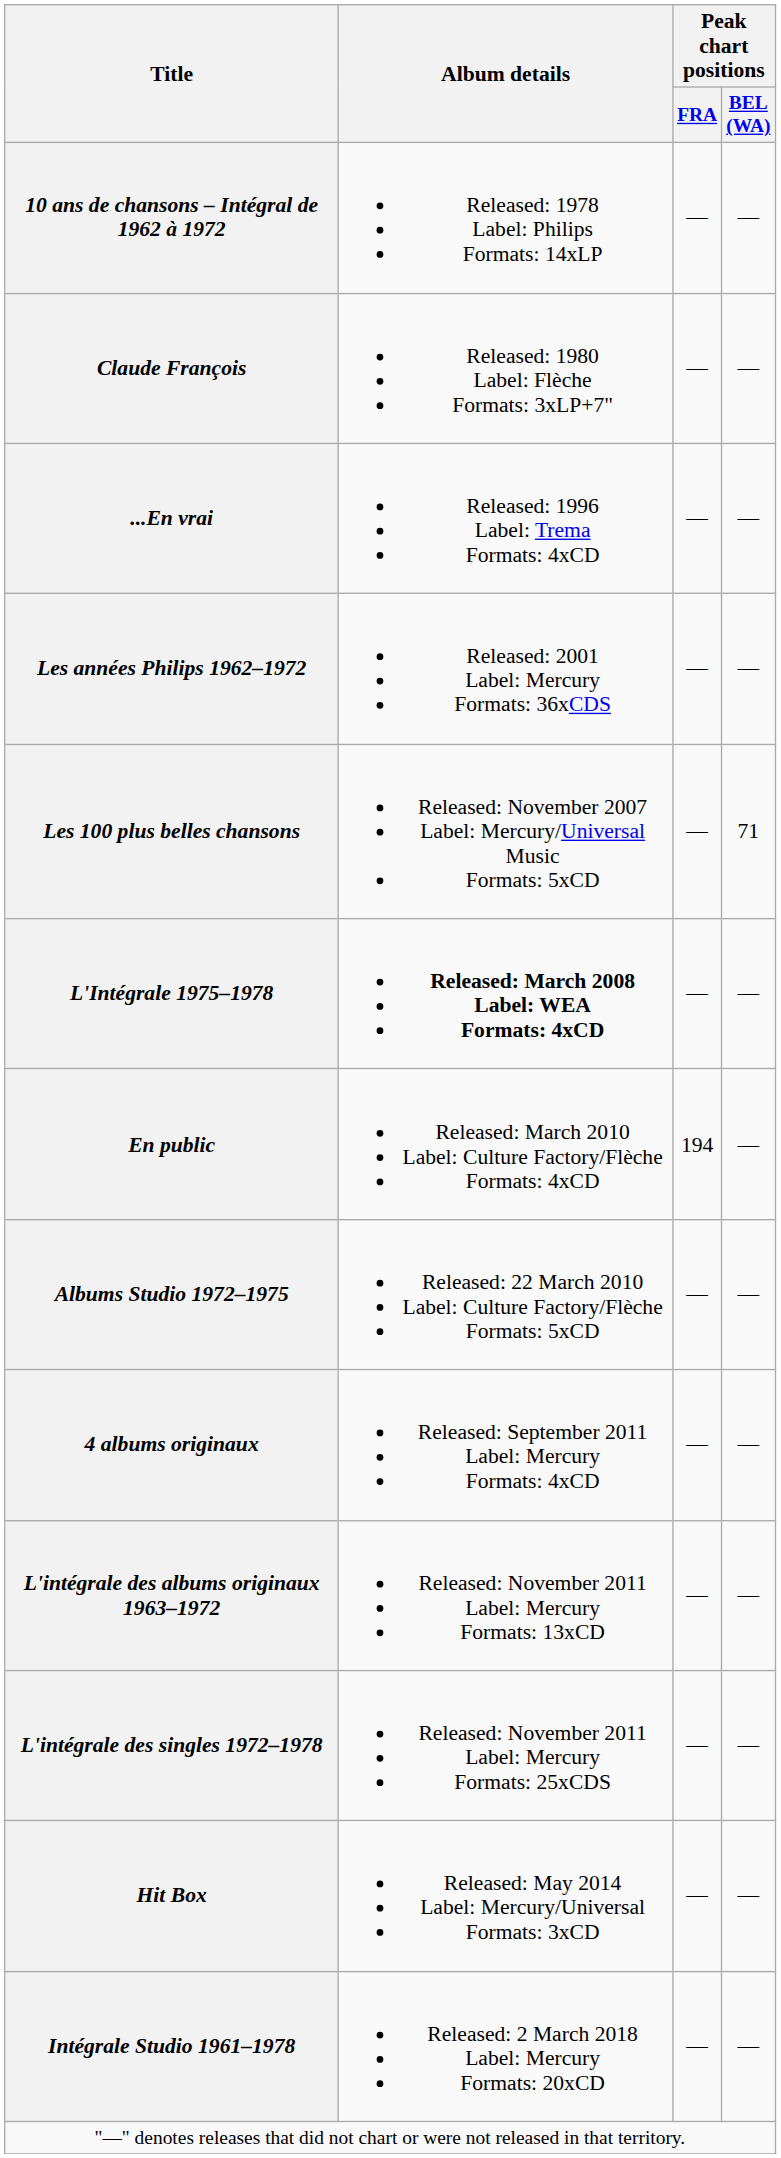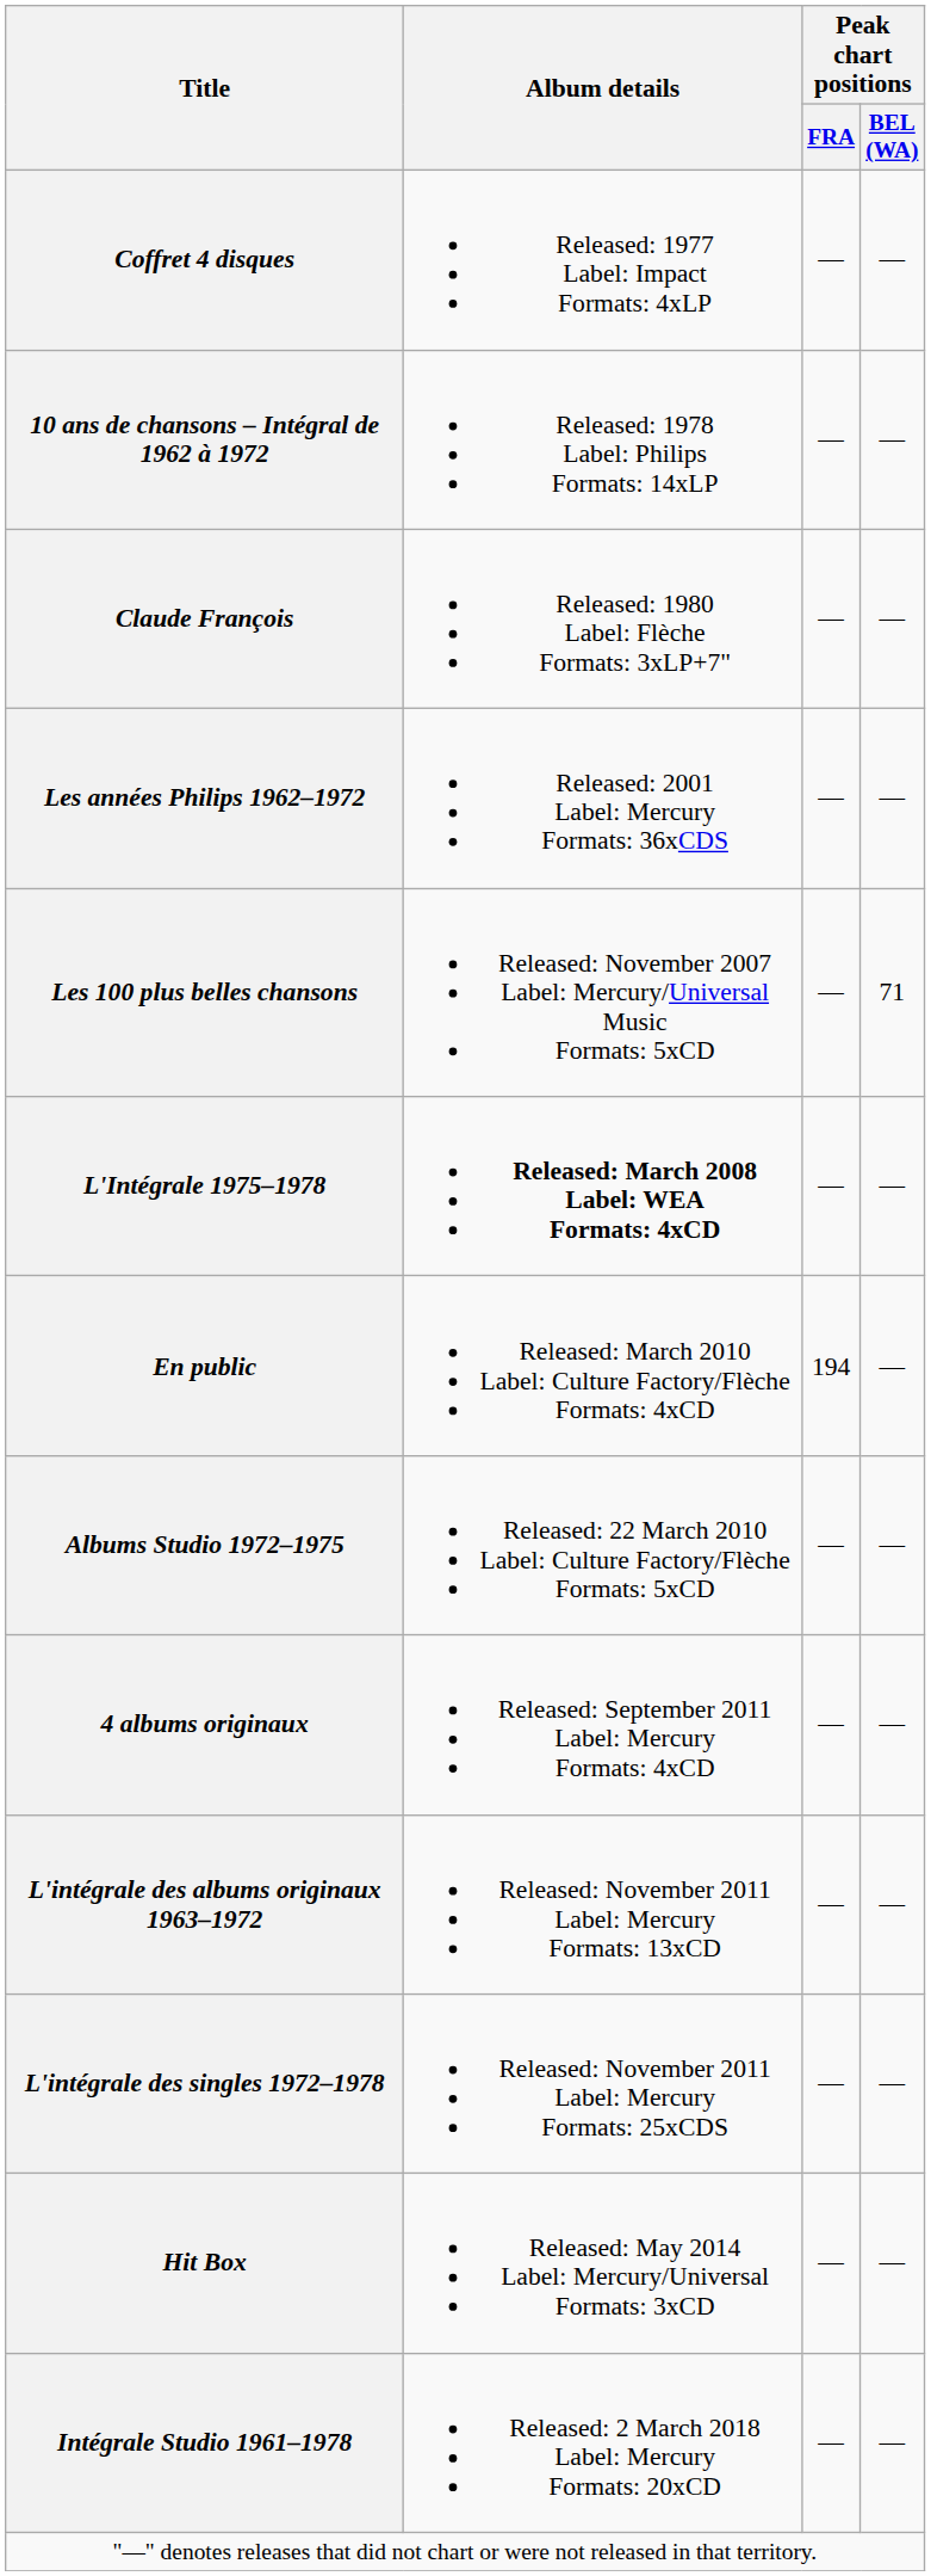+ row: Coffret 4 disques | Released: 1977 Label: Impact Formats: 4xLP | — | —
- row: ...En vrai | Released: 1996 Label: Trema Formats: 4xCD | — | —
